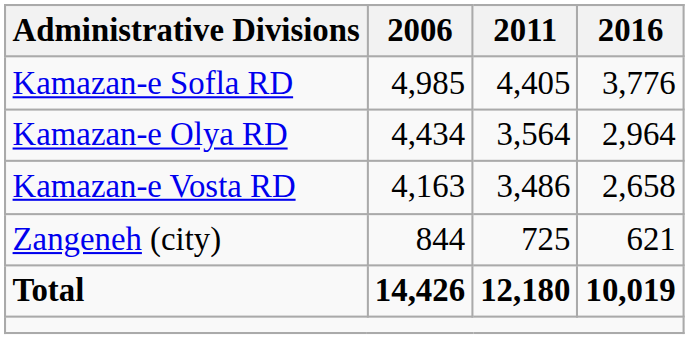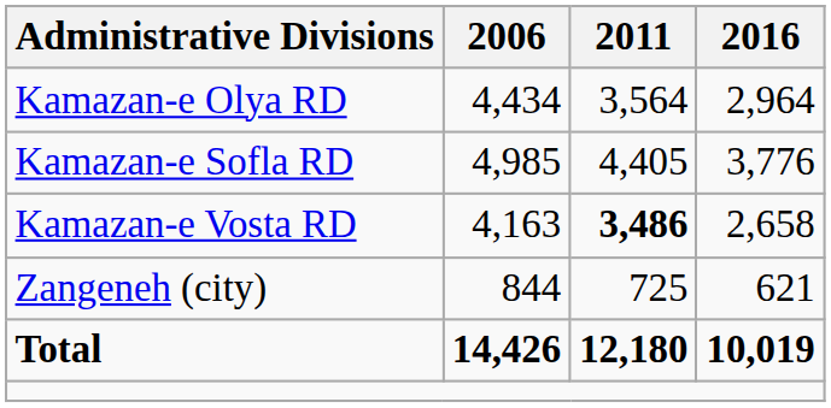rows swapped: Kamazan-e Olya RD <-> Kamazan-e Sofla RD
Kamazan-e Vosta RD | 2011: normal -> bold
